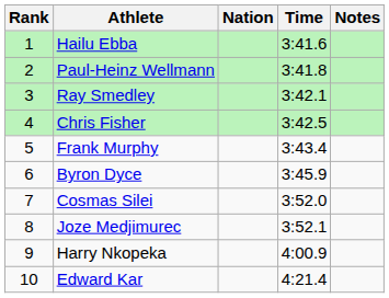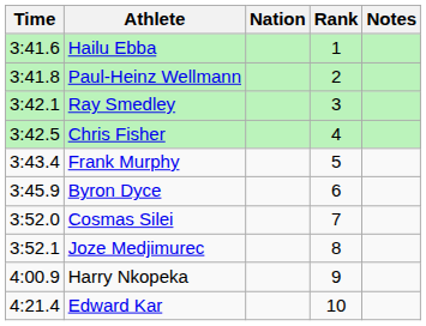columns swapped: Rank <-> Time
